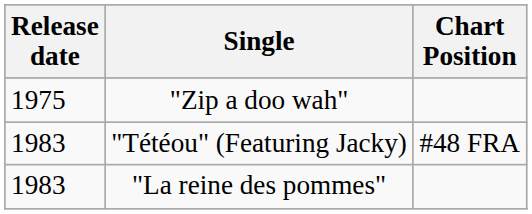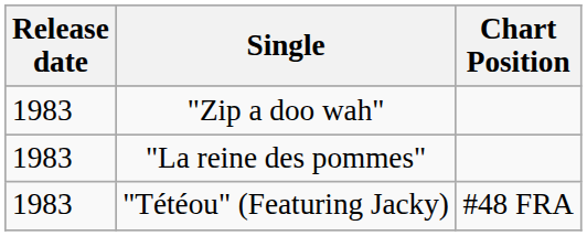"Zip a doo wah" | Release date: 1975 -> 1983
rows swapped: "La reine des pommes" <-> "Tétéou" (Featuring Jacky)
